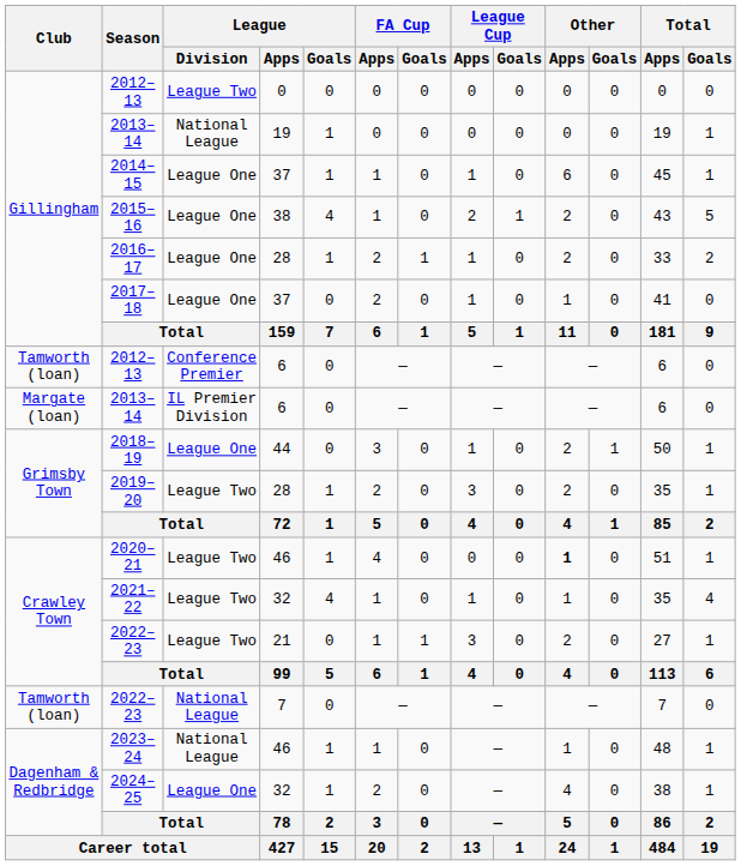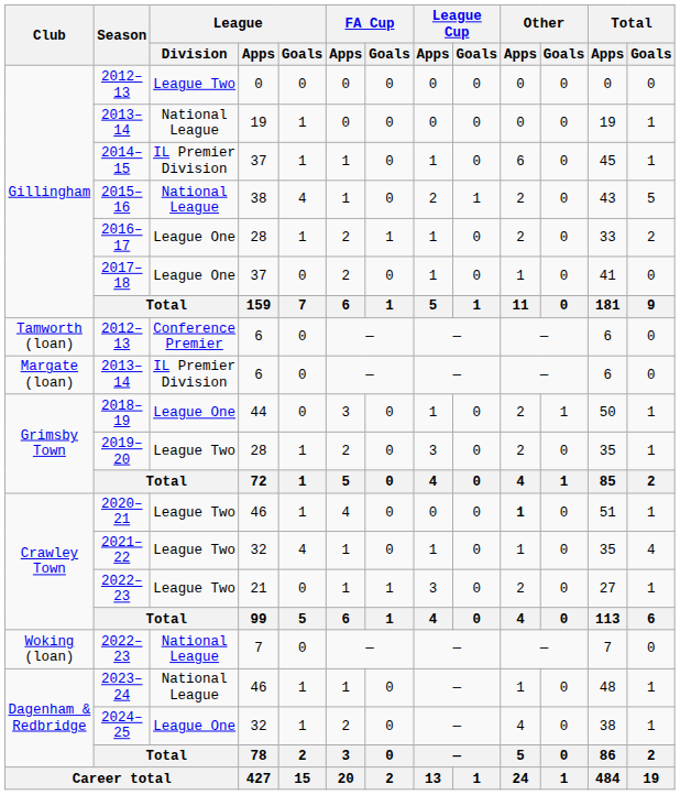2014–15 | League / Division: League One -> IL Premier Division
2015–16 | League / Division: League One -> National League
2022–23 / 7 | Club: Tamworth (loan) -> Woking (loan)
